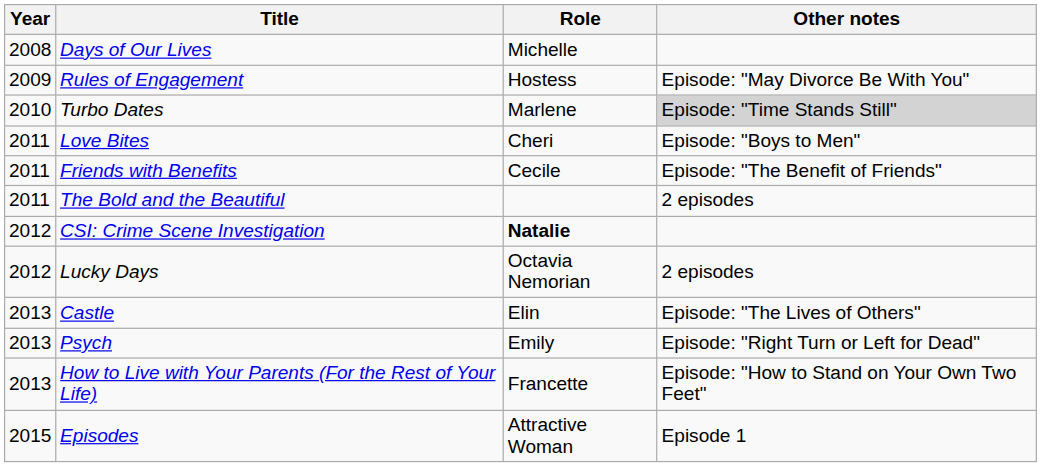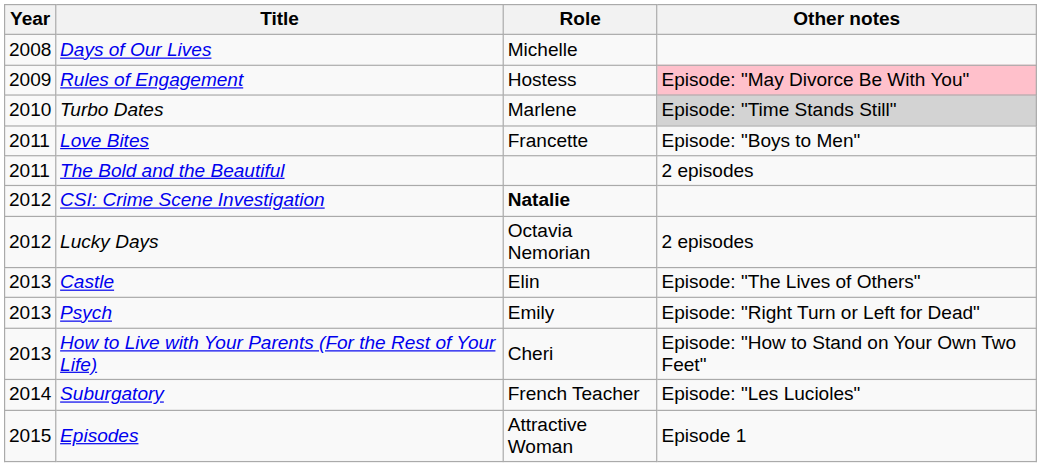Rules of Engagement | Other notes: no background -> pink background
Love Bites | Role: Cheri -> Francette
- row: 2011 | Friends with Benefits | Cecile | Episode: "The Benefit of Friends"
How to Live with Your Parents (For the Rest of Your Life) | Role: Francette -> Cheri
+ row: 2014 | Suburgatory | French Teacher | Episode: "Les Lucioles"
